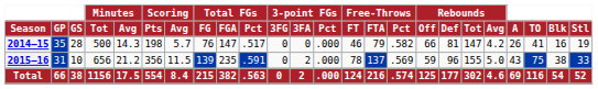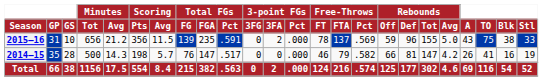rows swapped: 2014–15 <-> 2015–16
